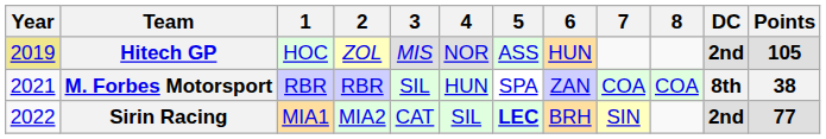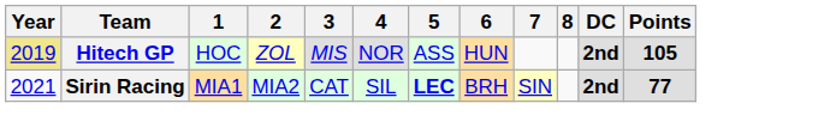- row: 2021 | M. Forbes Motorsport | RBR | RBR | SIL | HUN | SPA | ZAN | COA | COA | 8th | 38
Sirin Racing | Year: 2022 -> 2021
